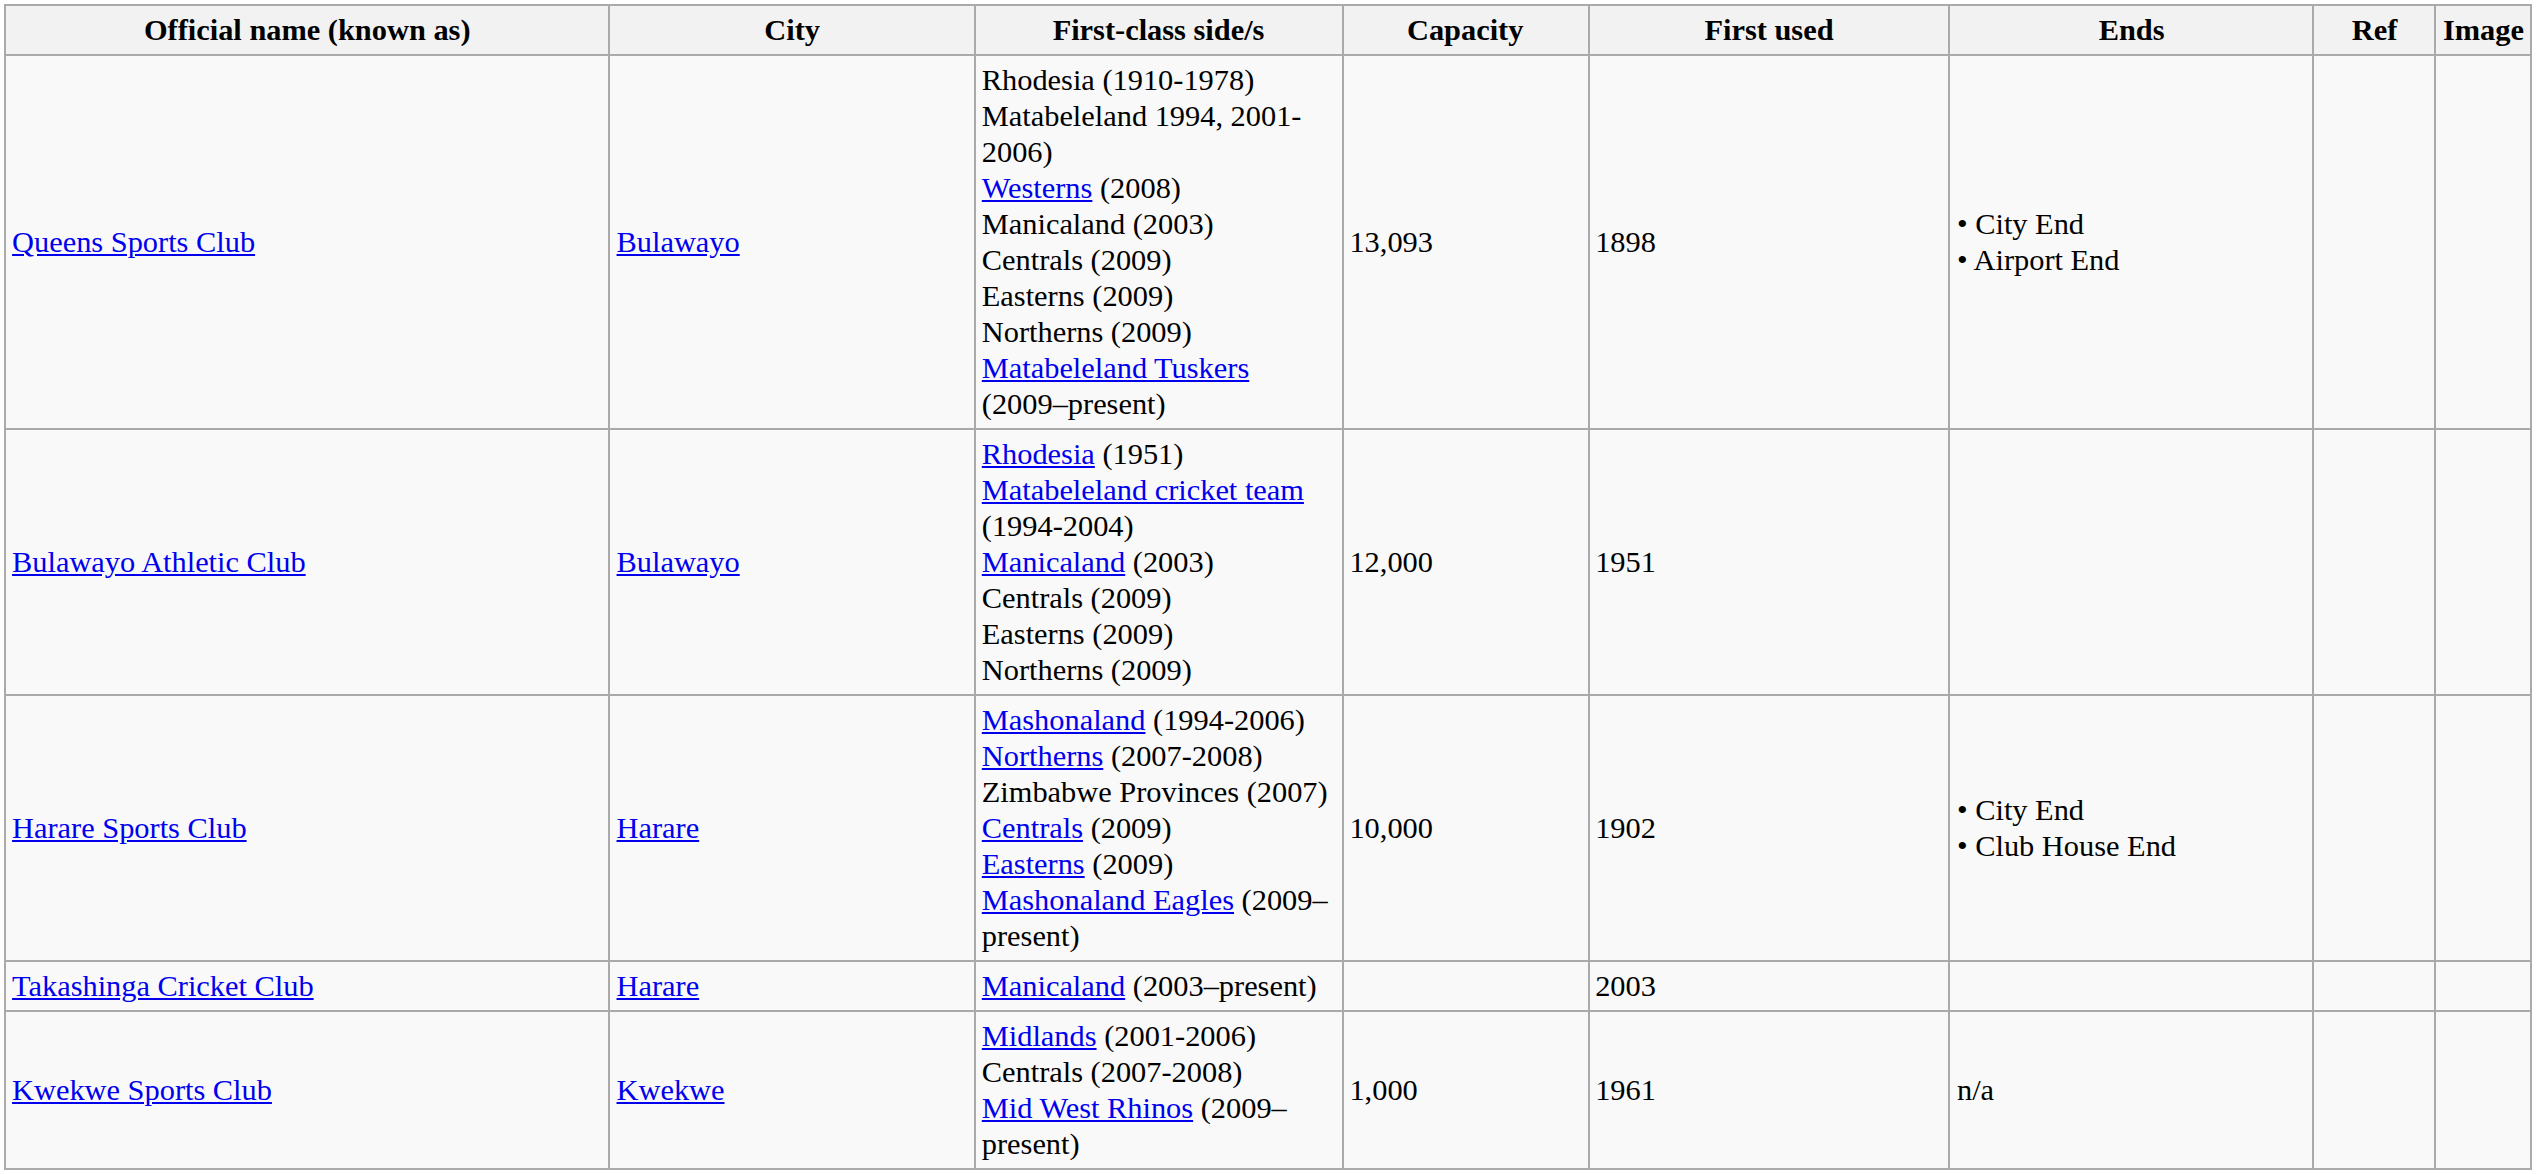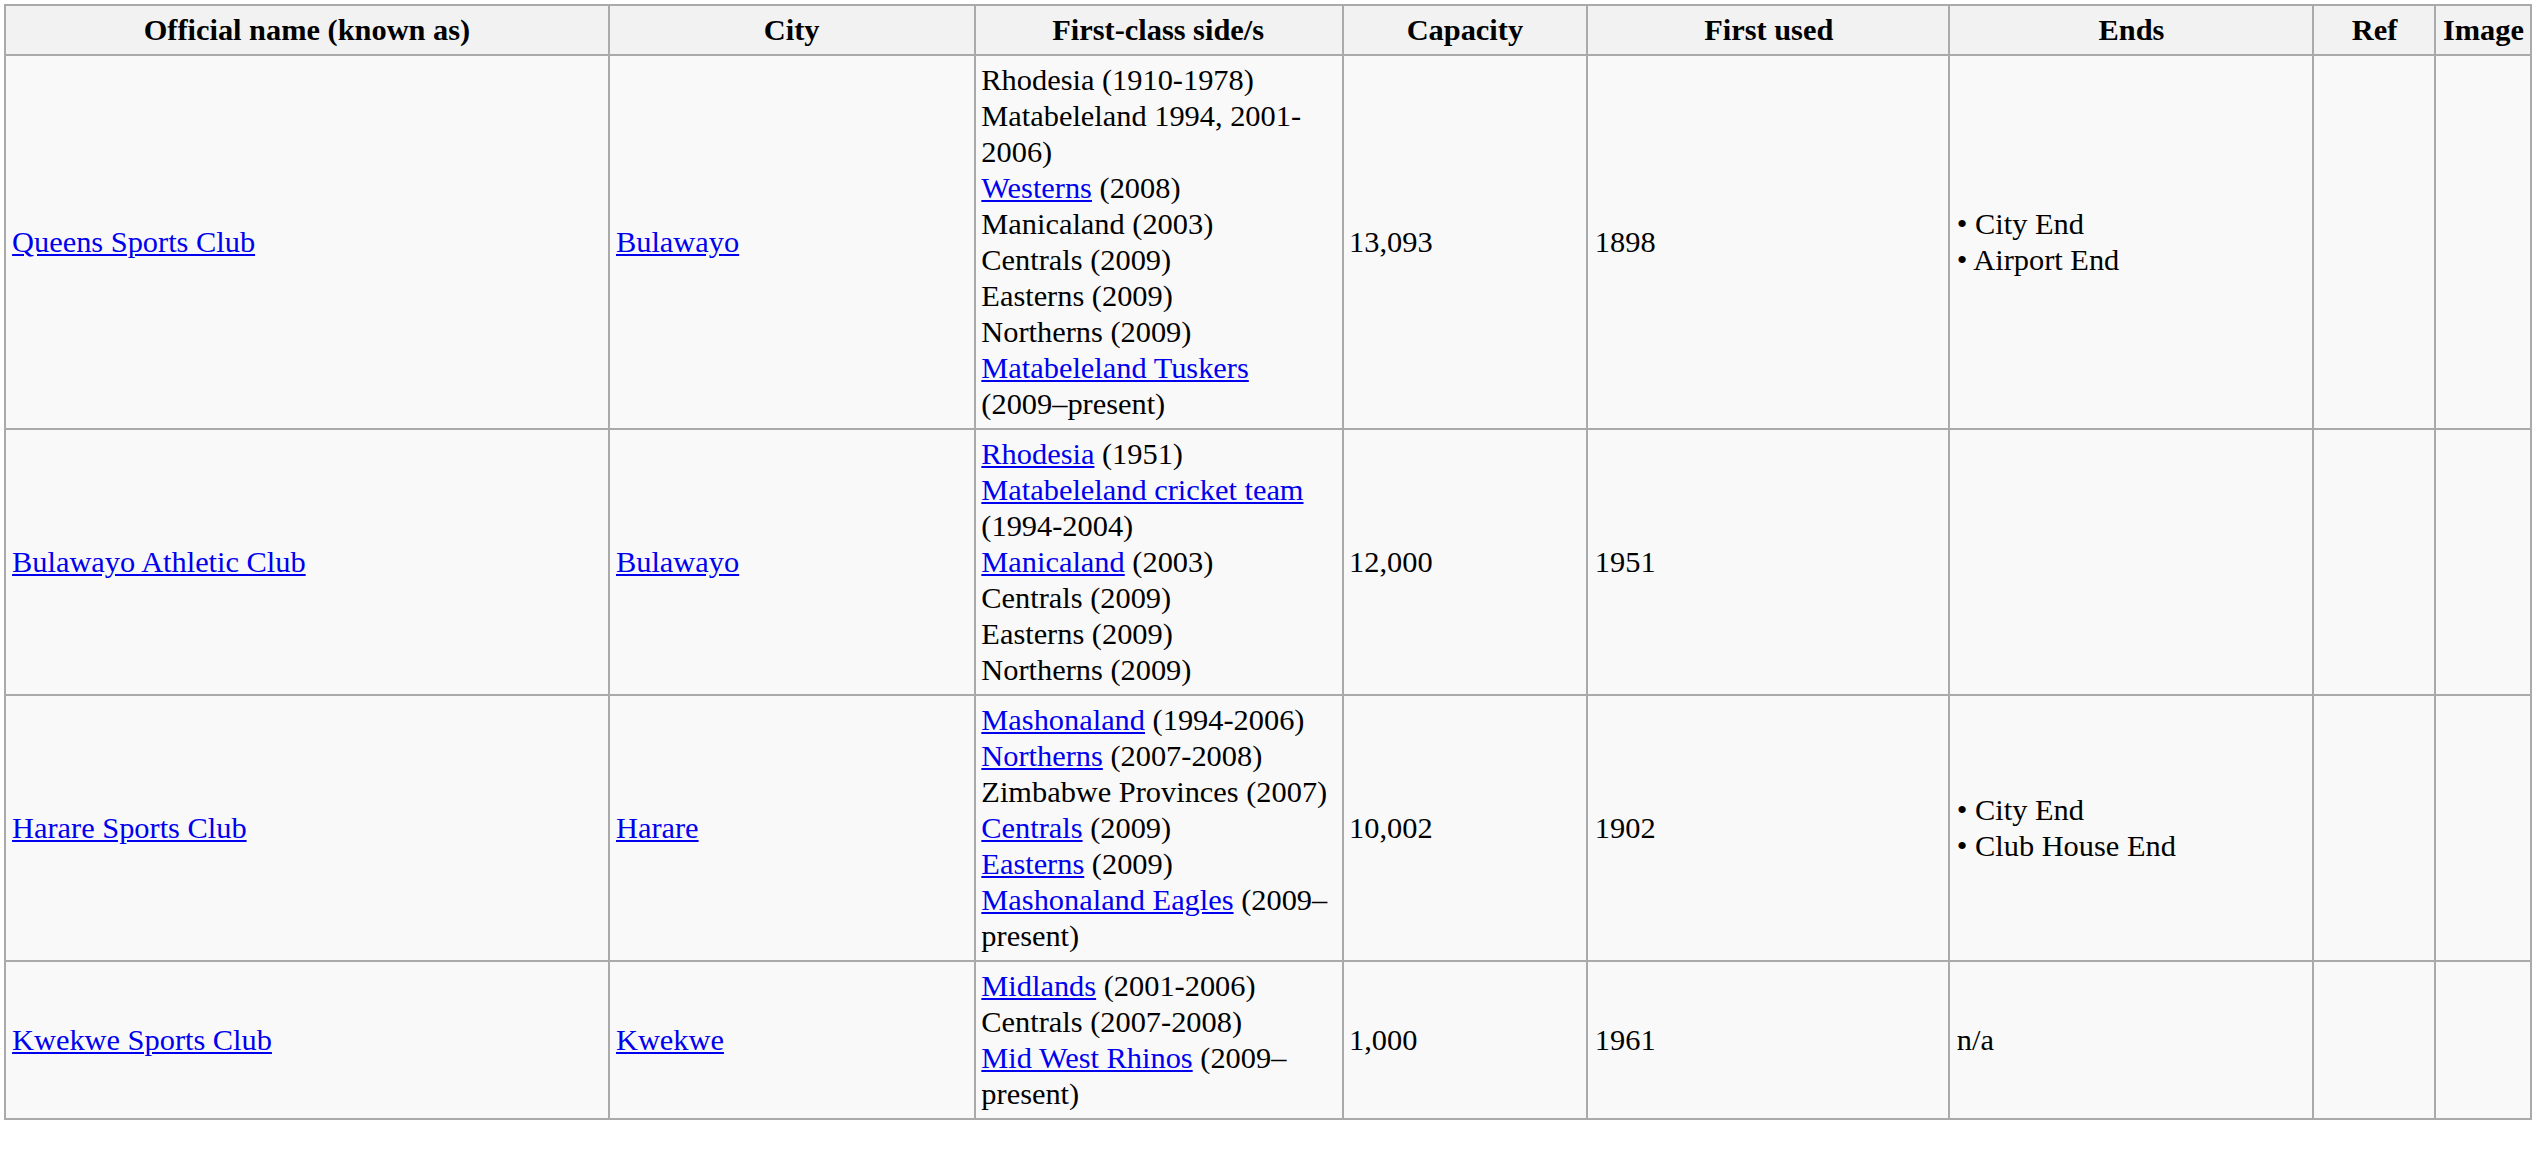Harare Sports Club | Capacity: 10,000 -> 10,002
- row: Takashinga Cricket Club | Harare | Manicaland (2003–present) | 2003
